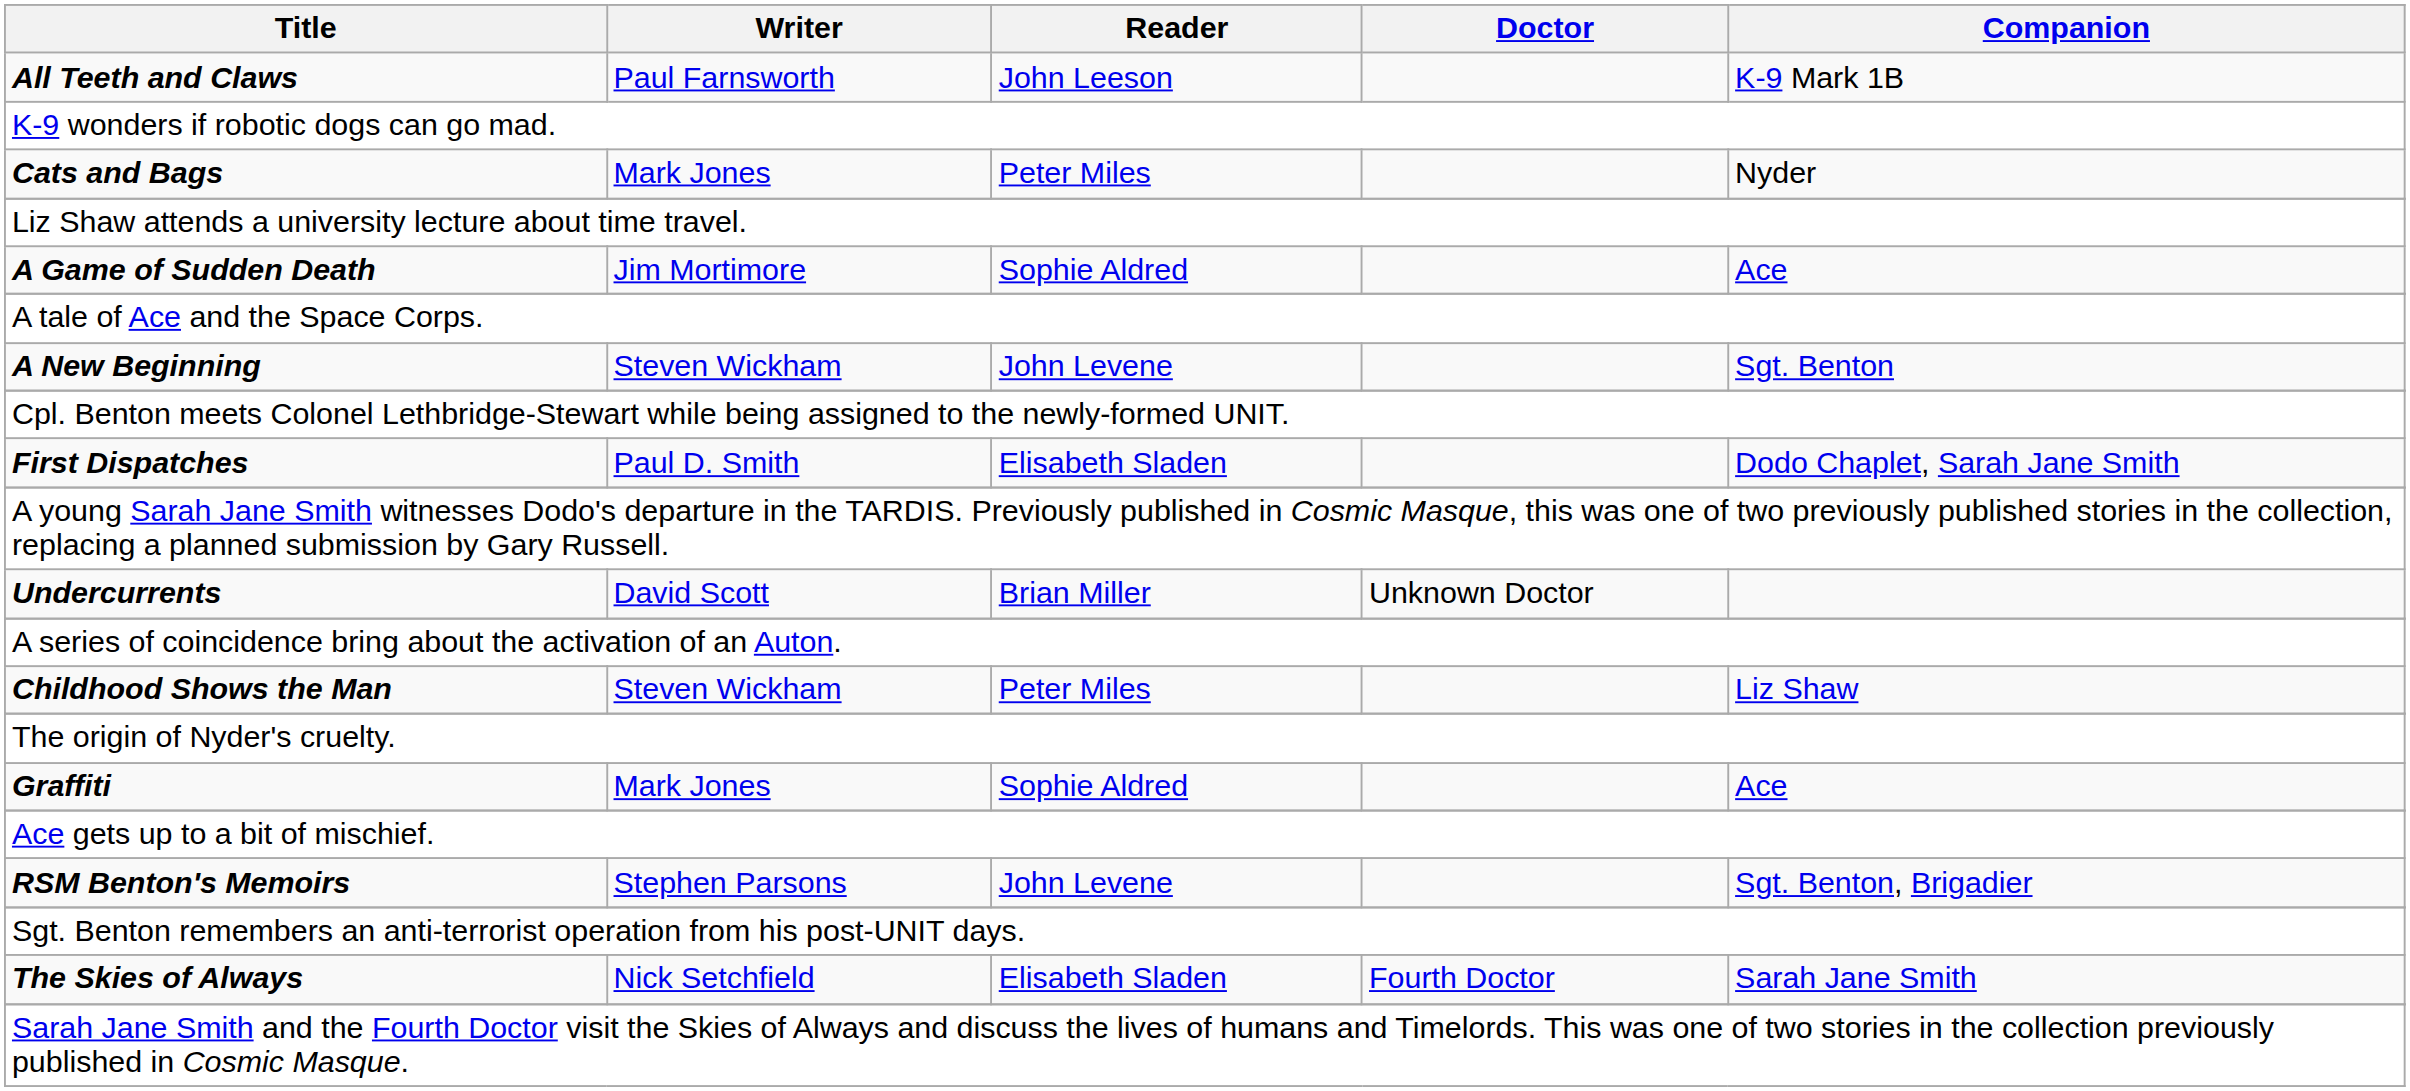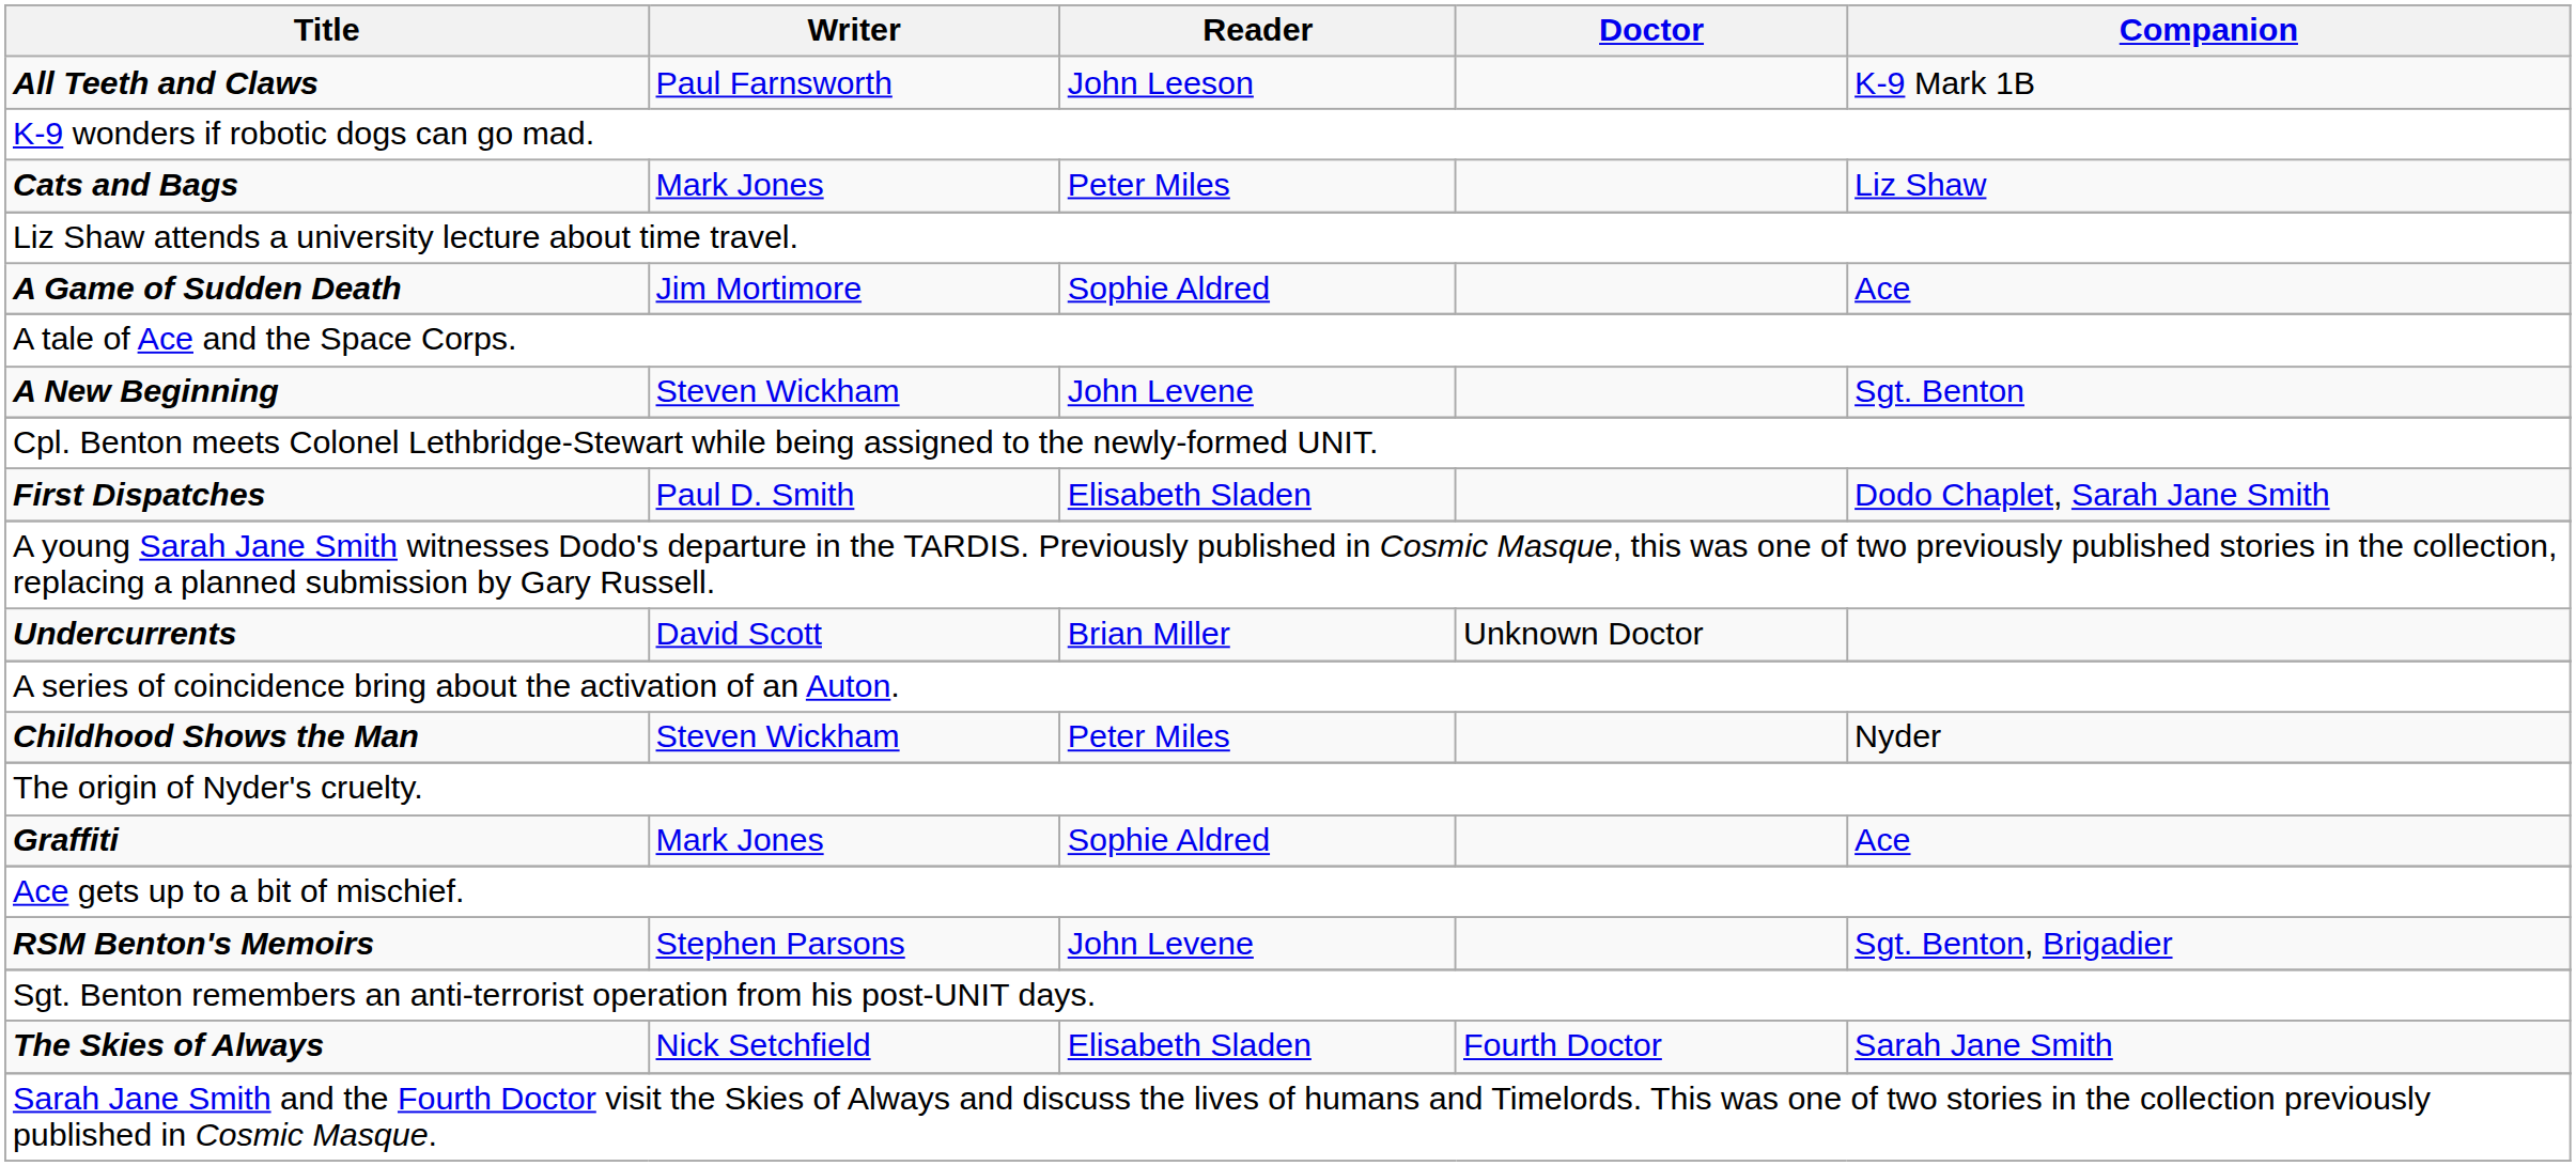Cats and Bags | Companion: Nyder -> Liz Shaw
Childhood Shows the Man | Companion: Liz Shaw -> Nyder
